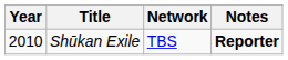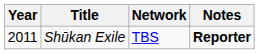Shūkan Exile | Year: 2010 -> 2011
